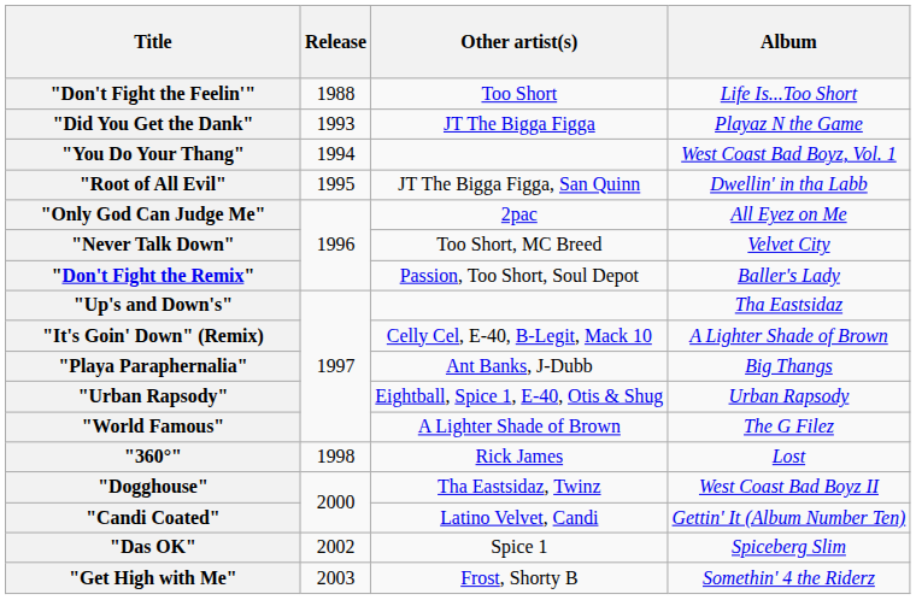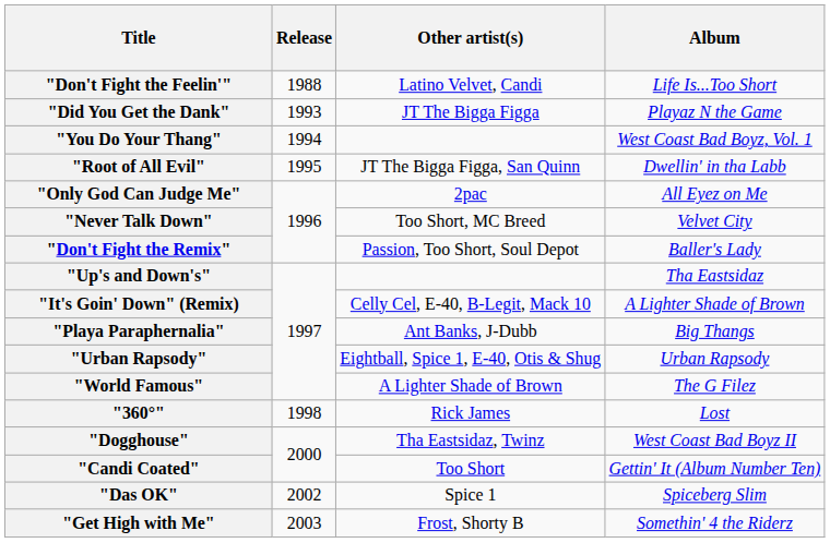"Don't Fight the Feelin'" | Other artist(s): Too Short -> Latino Velvet, Candi
"Candi Coated" | Other artist(s): Latino Velvet, Candi -> Too Short
